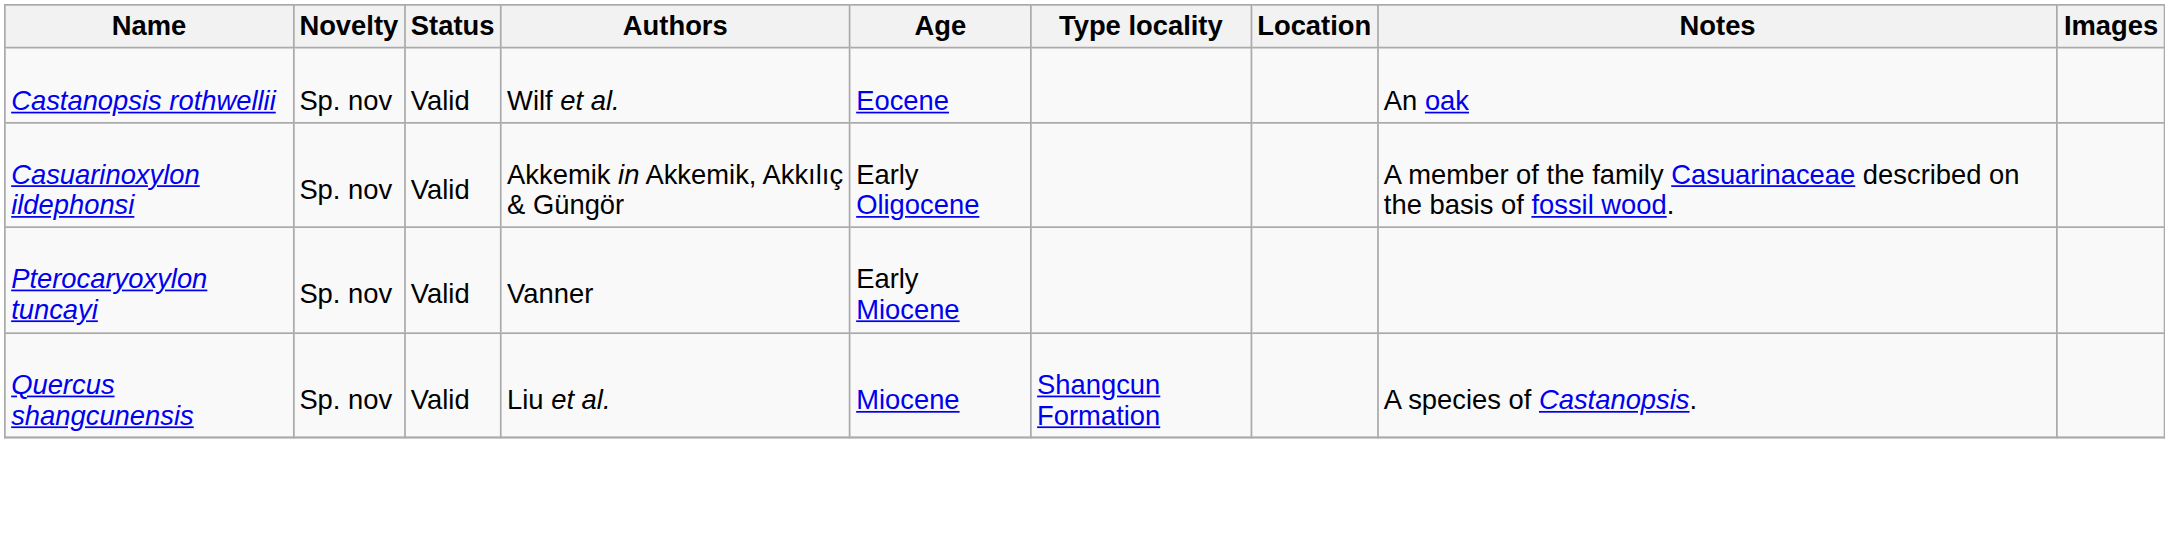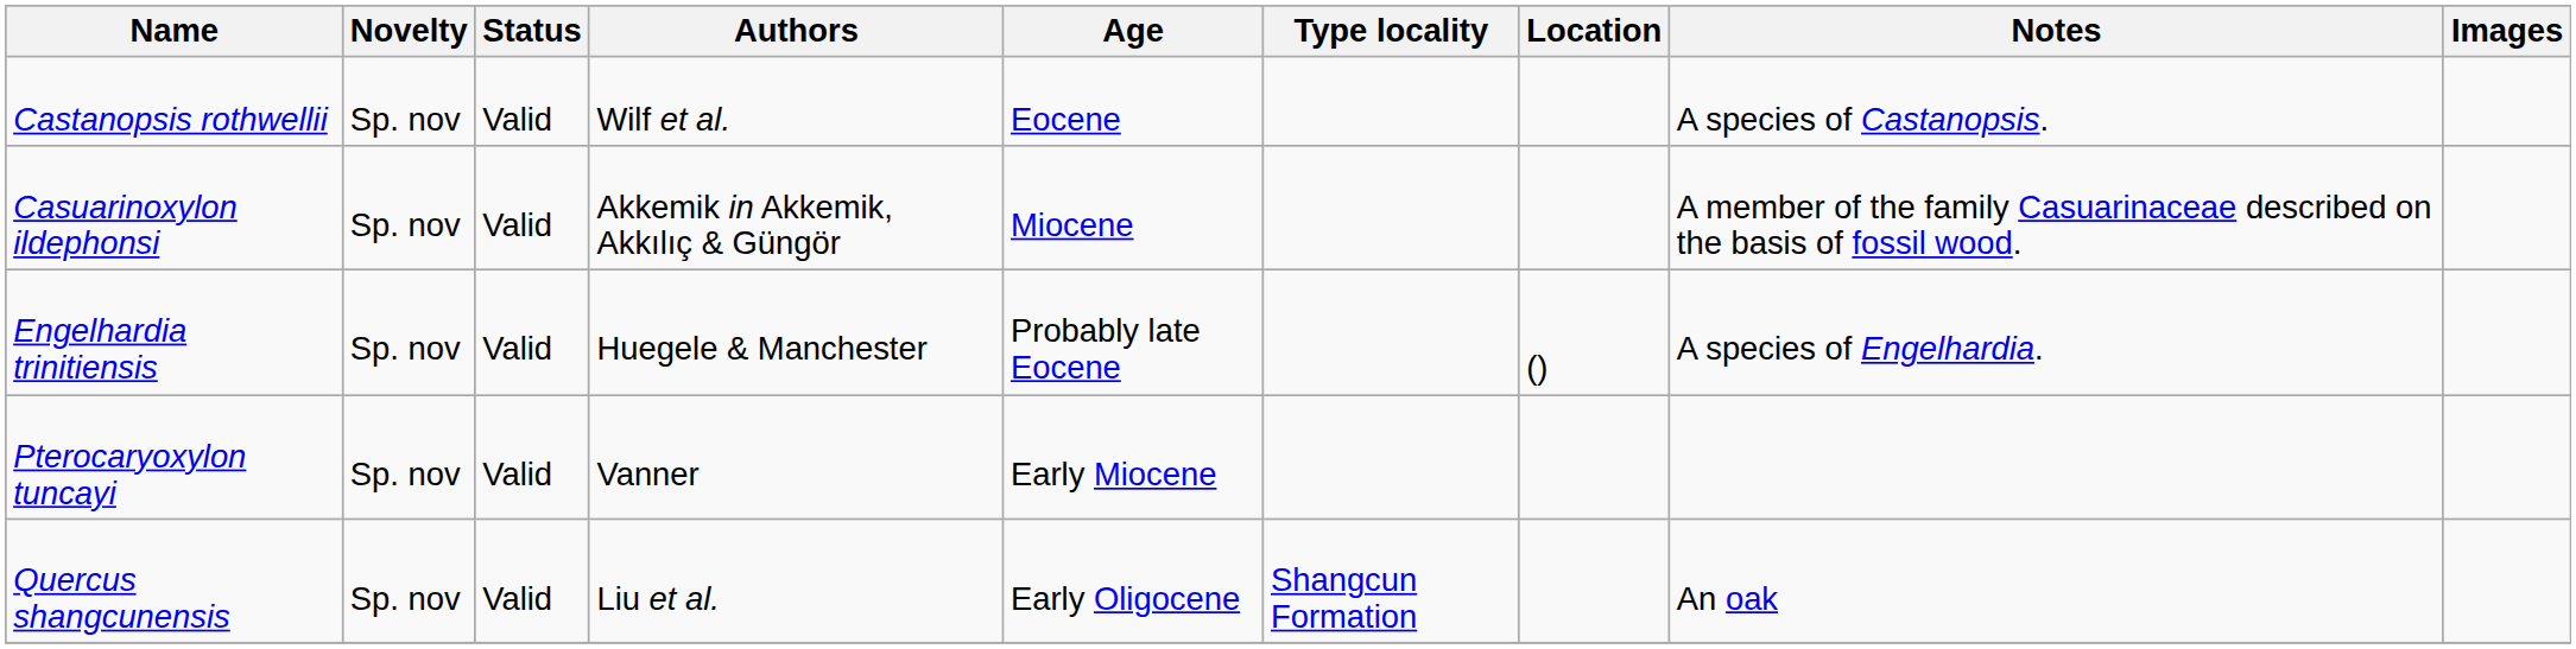Castanopsis rothwellii | Notes: An oak -> A species of Castanopsis.
Casuarinoxylon ildephonsi | Age: Early Oligocene -> Miocene
+ row: Engelhardia trinitiensis | Sp. nov | Valid | Huegele & Manchester | Probably late Eocene | () | A species of Engelhardia.
Quercus shangcunensis | Age: Miocene -> Early Oligocene
Quercus shangcunensis | Notes: A species of Castanopsis. -> An oak
